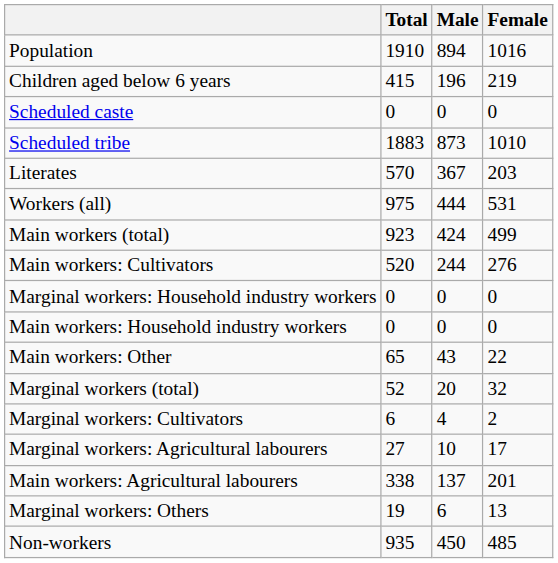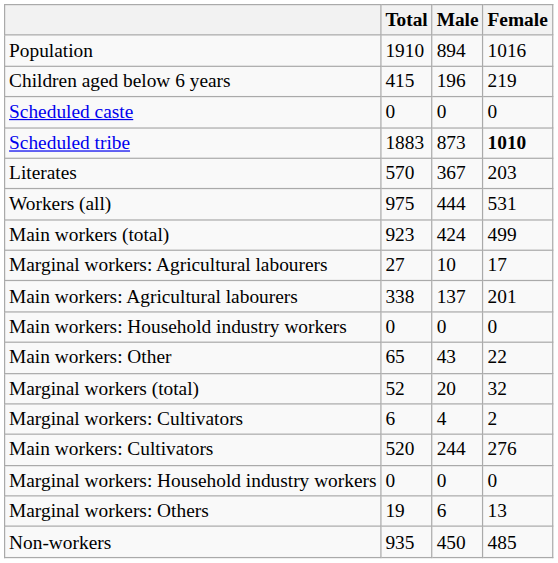Scheduled tribe | Female: normal -> bold
rows swapped: Main workers: Cultivators <-> Marginal workers: Agricultural labourers
rows swapped: Main workers: Agricultural labourers <-> Marginal workers: Household industry workers
